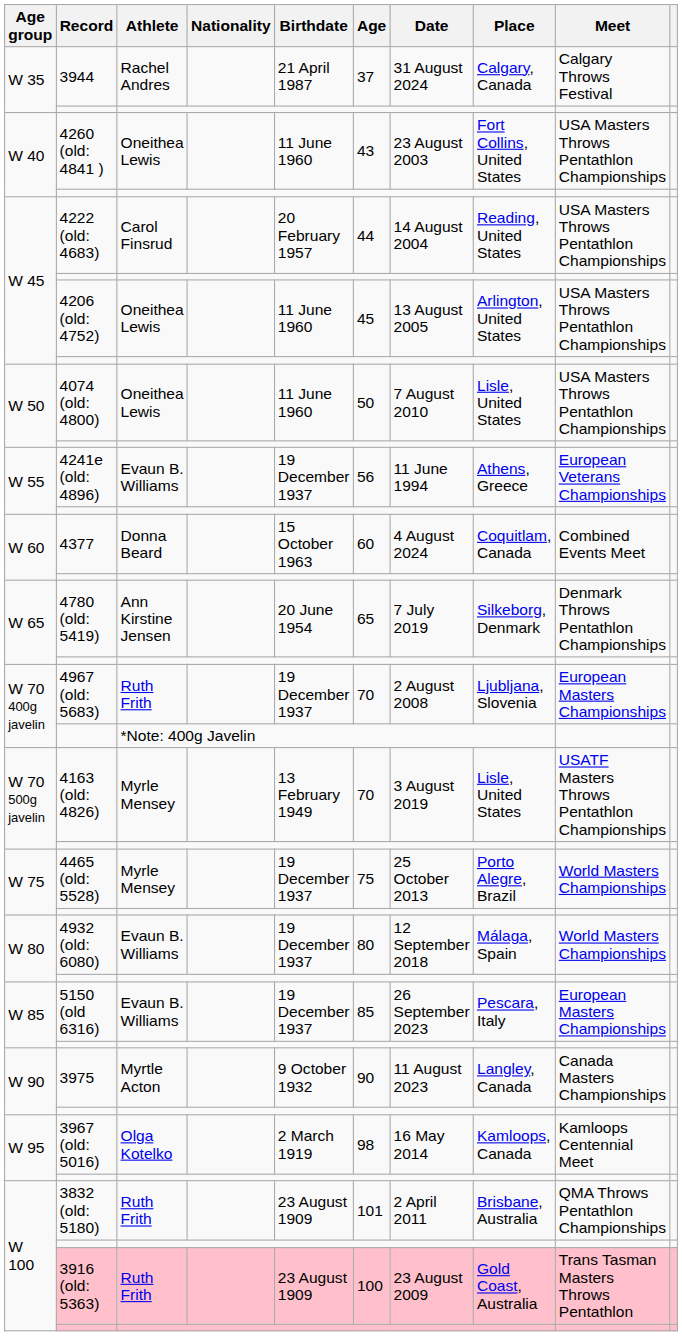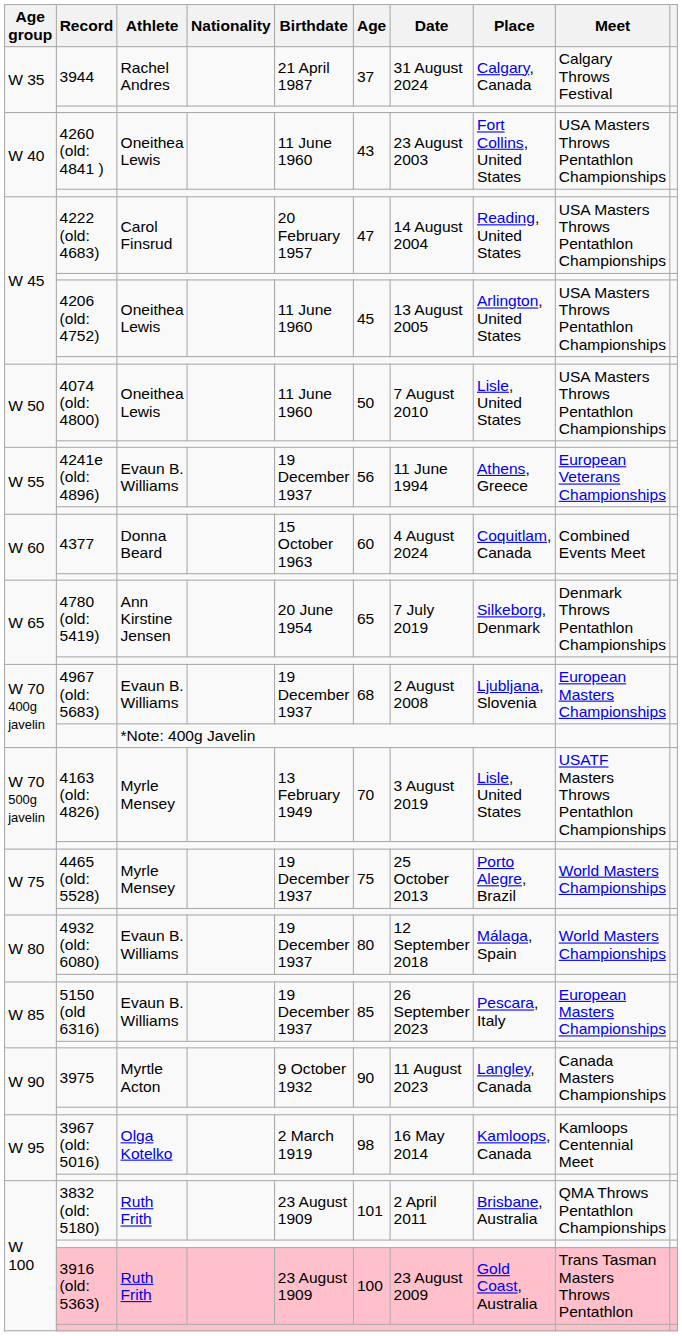4222 (old: 4683) | Age: 44 -> 47
4967 (old: 5683) | Athlete: Ruth Frith -> Evaun B. Williams
4967 (old: 5683) | Age: 70 -> 68
